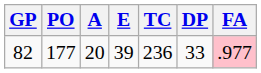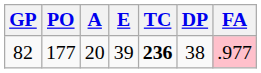82 | TC: normal -> bold
82 | DP: 33 -> 38
